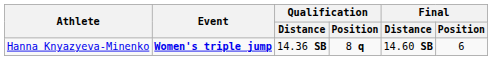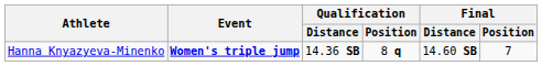Hanna Knyazyeva-Minenko | Final / Position: 6 -> 7
